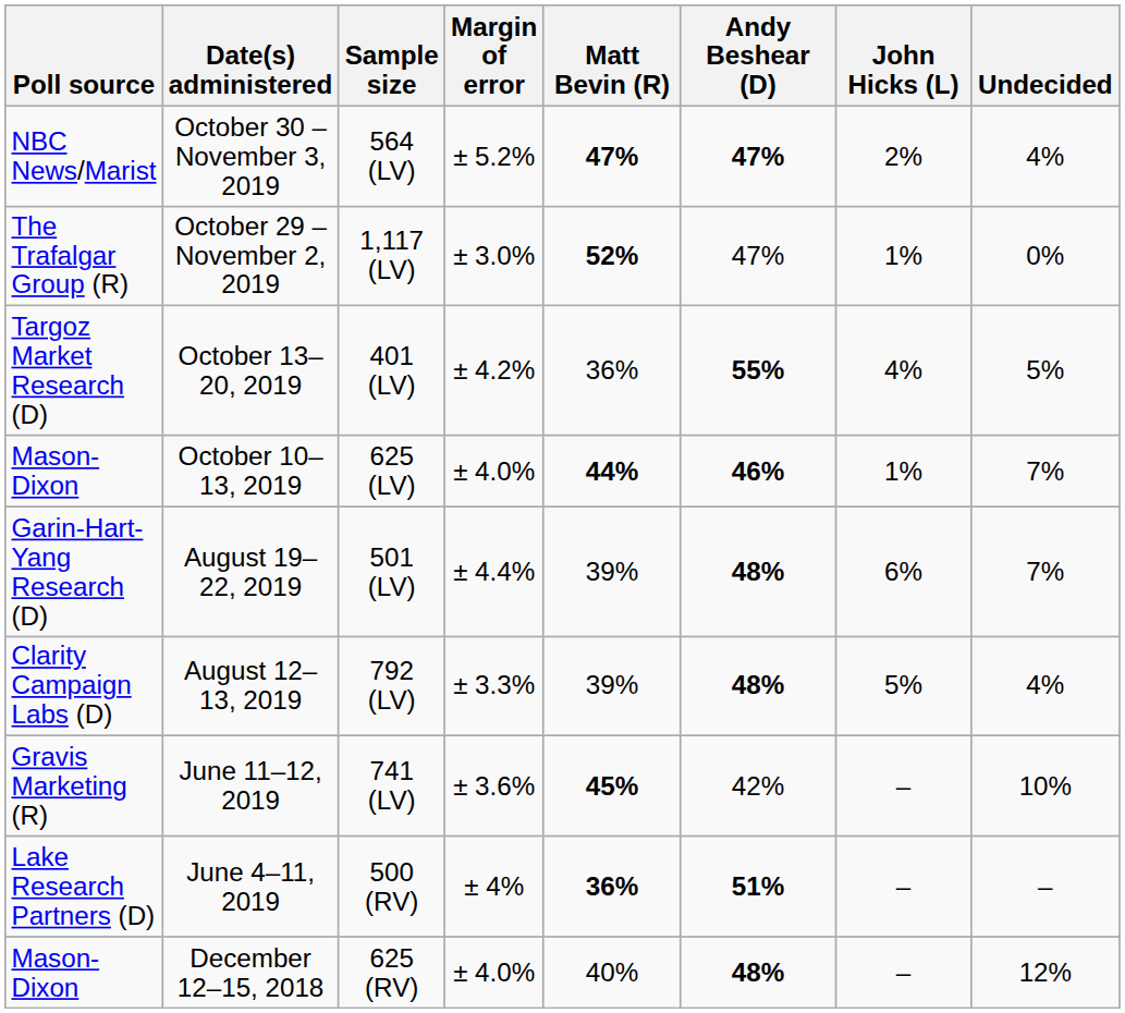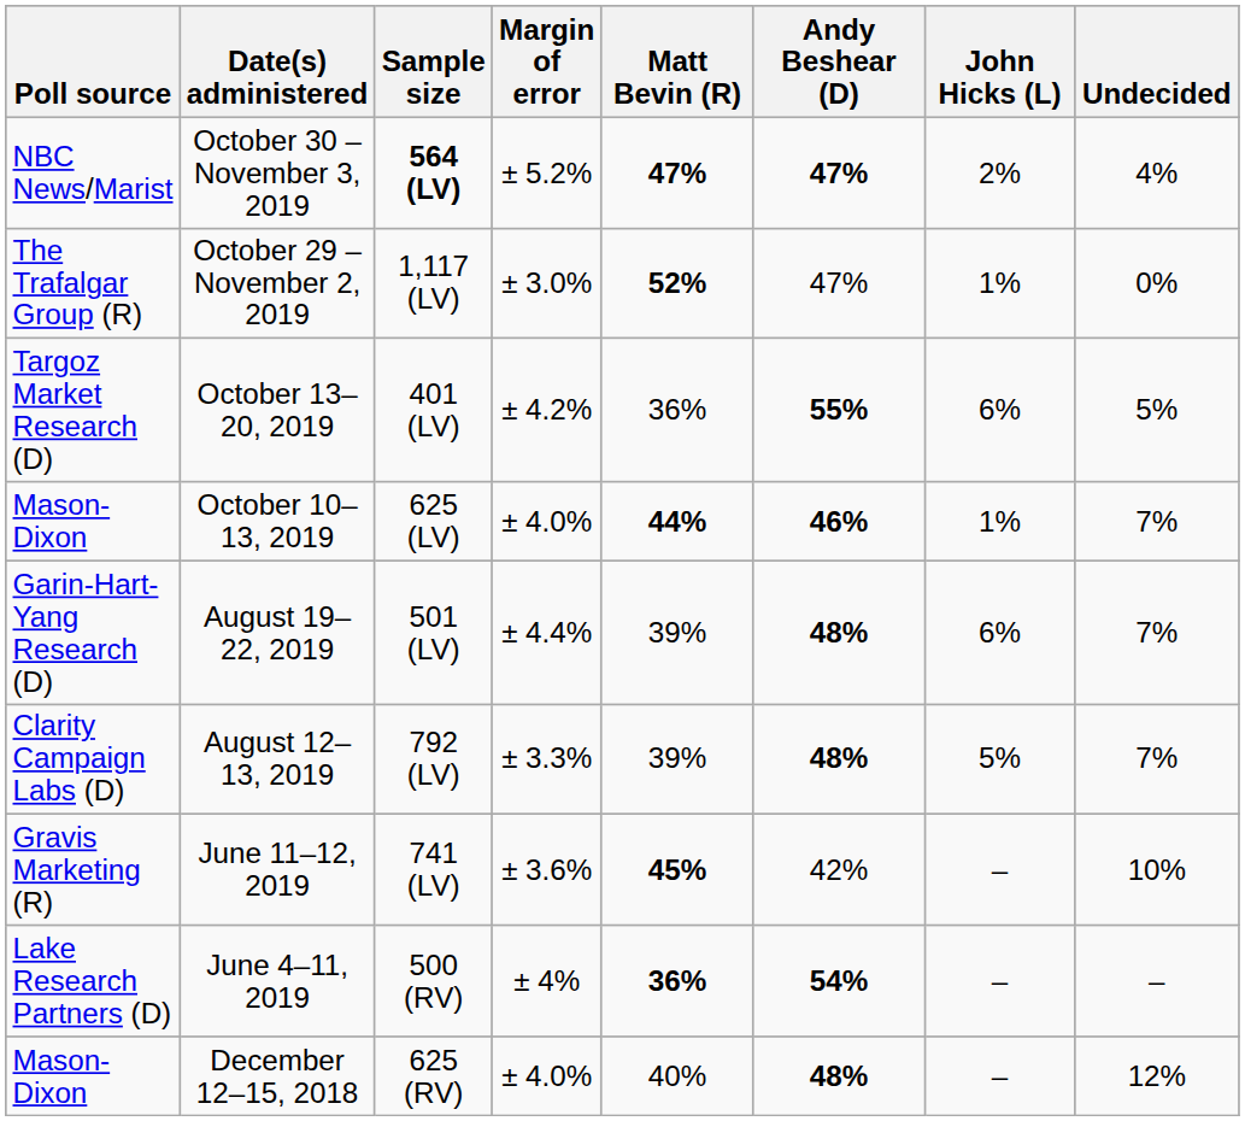October 30 – November 3, 2019 | Sample size: normal -> bold
October 13–20, 2019 | John Hicks (L): 4% -> 6%
August 12–13, 2019 | Undecided: 4% -> 7%
June 4–11, 2019 | Andy Beshear (D): 51% -> 54%
